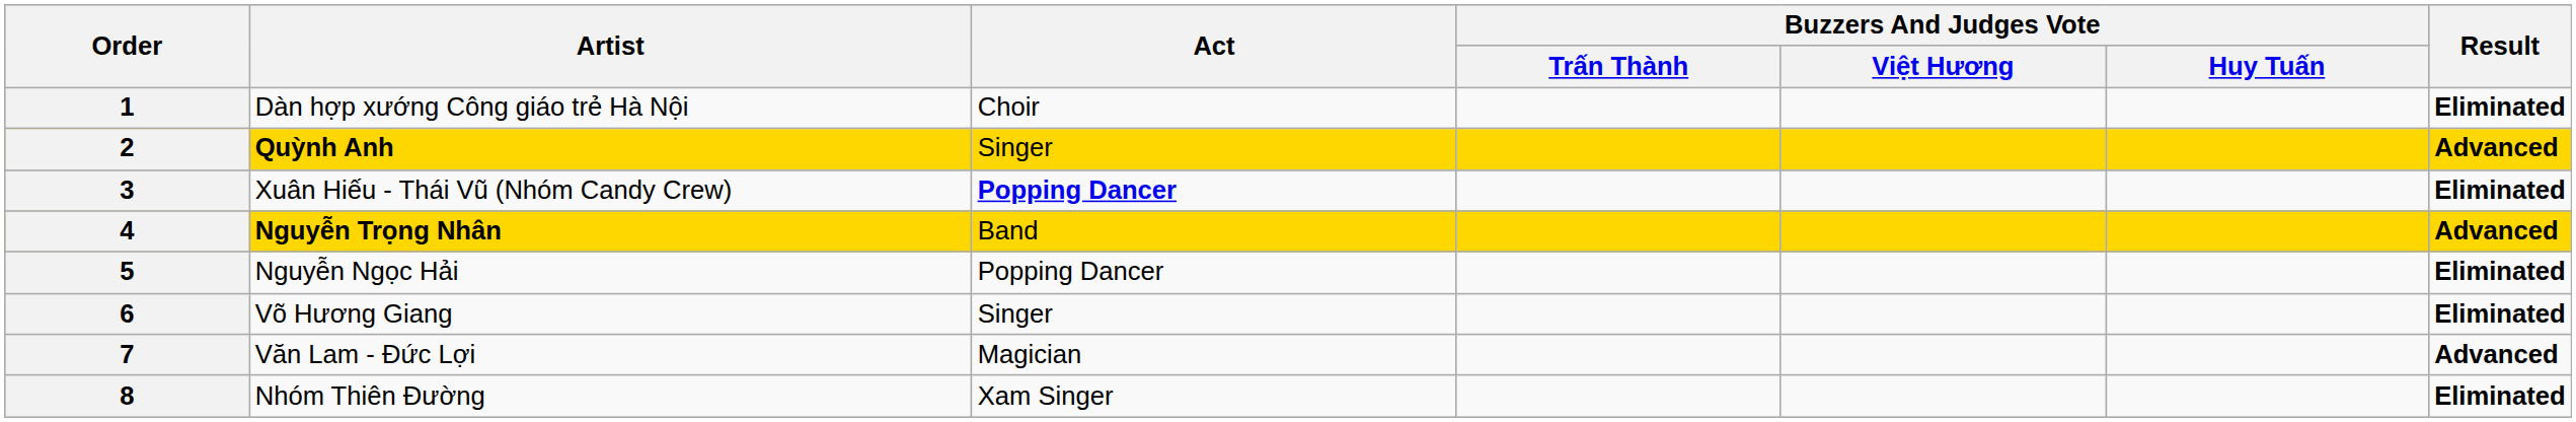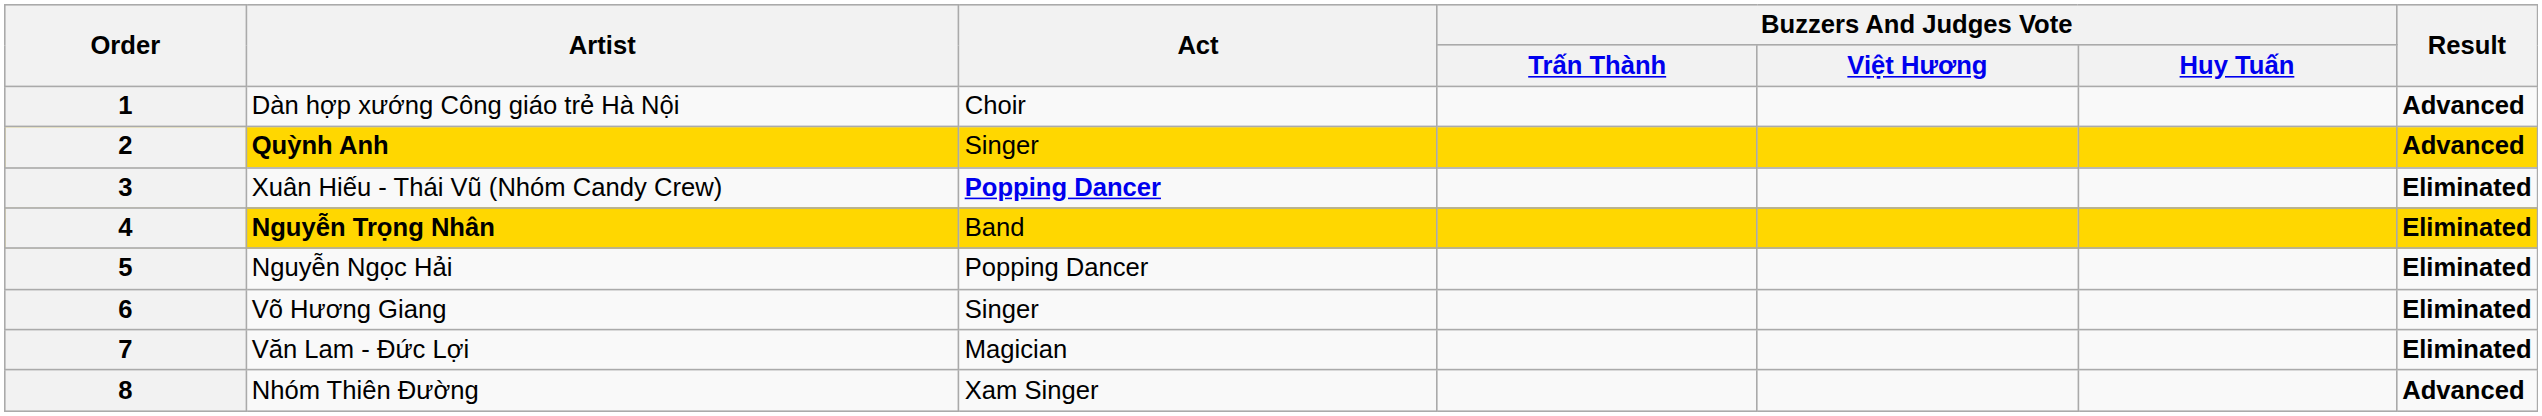1 | Result: Eliminated -> Advanced
4 | Result: Advanced -> Eliminated
7 | Result: Advanced -> Eliminated
8 | Result: Eliminated -> Advanced
